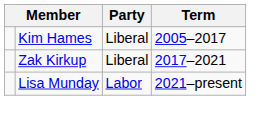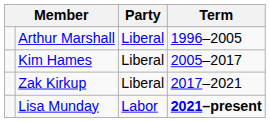+ row: Arthur Marshall | Liberal | 1996–2005
Lisa Munday | Term: normal -> bold
